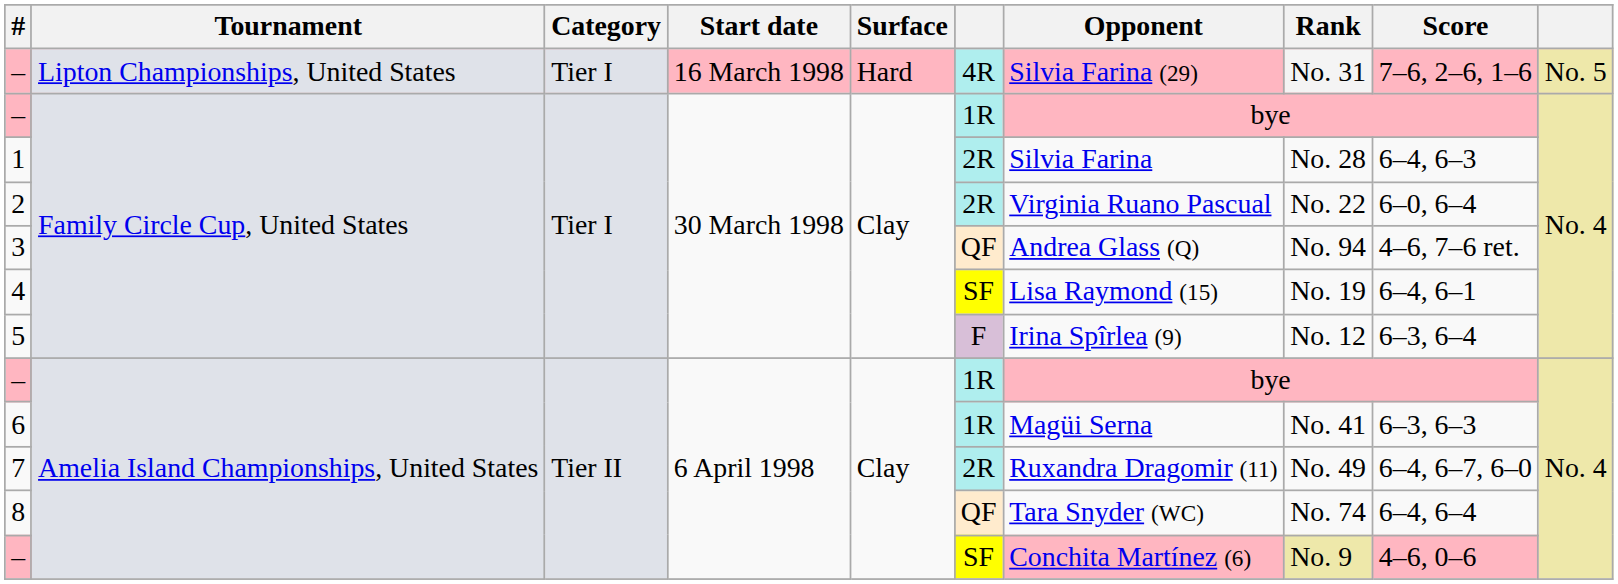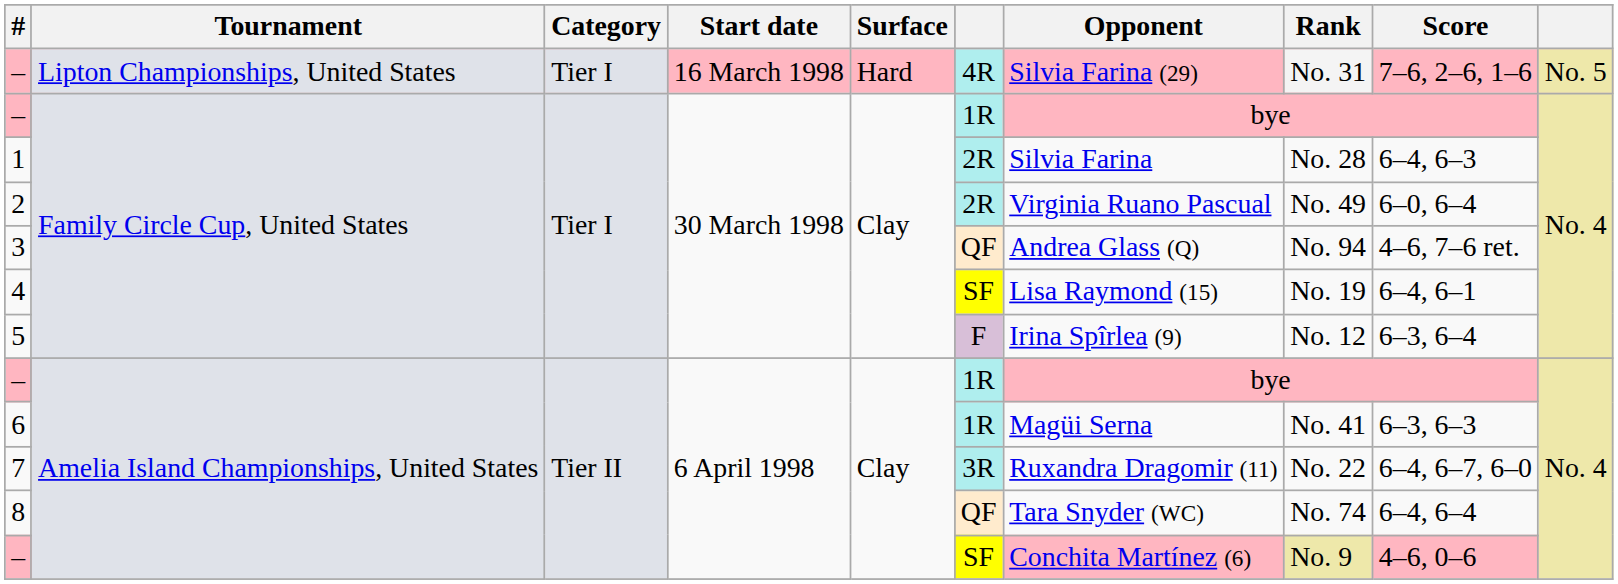2 | Rank: No. 22 -> No. 49
7 | column 6: 2R -> 3R
7 | Rank: No. 49 -> No. 22
